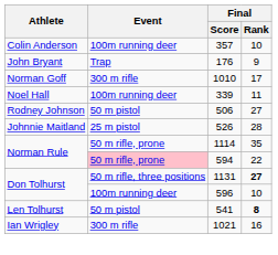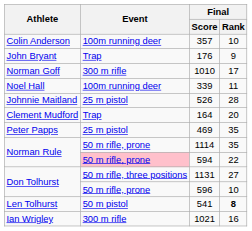- row: Rodney Johnson | 50 m pistol | 506 | 27
+ row: Clement Mudford | Trap | 164 | 20
+ row: Peter Papps | 25 m pistol | 469 | 35
1131 | Final / Rank: bold -> normal
596 | Event: 100m running deer -> 50 m rifle, prone
